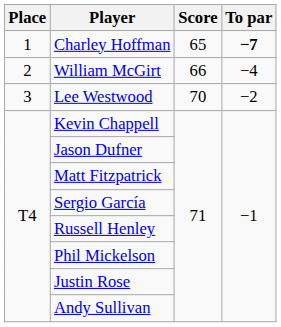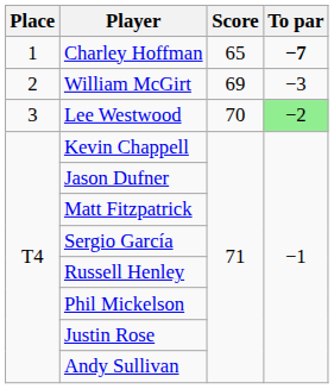William McGirt | Score: 66 -> 69
William McGirt | To par: −4 -> −3
Lee Westwood | To par: no background -> lightgreen background
